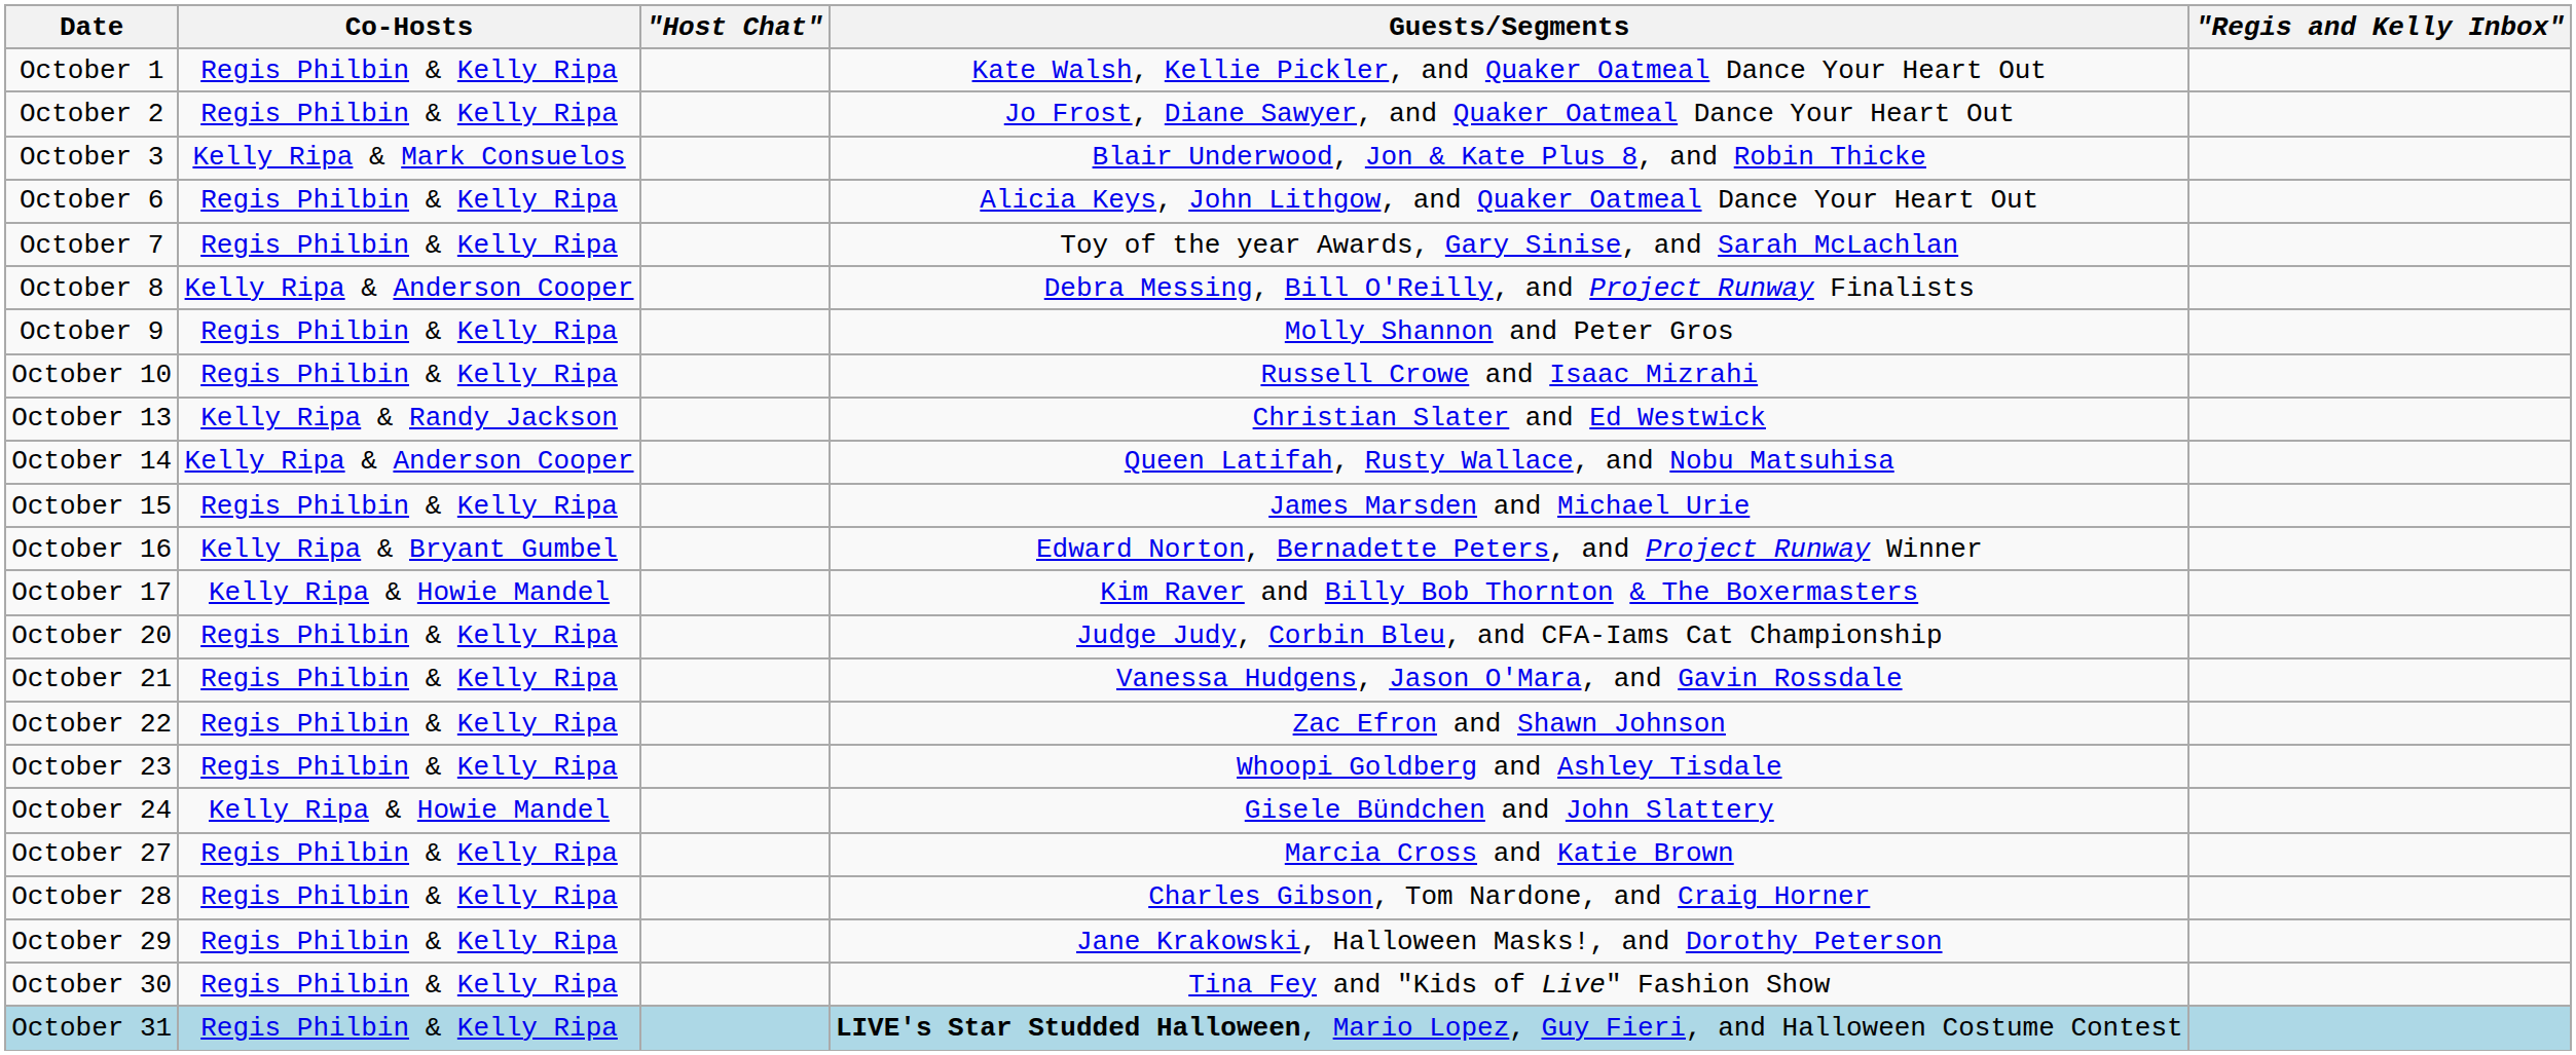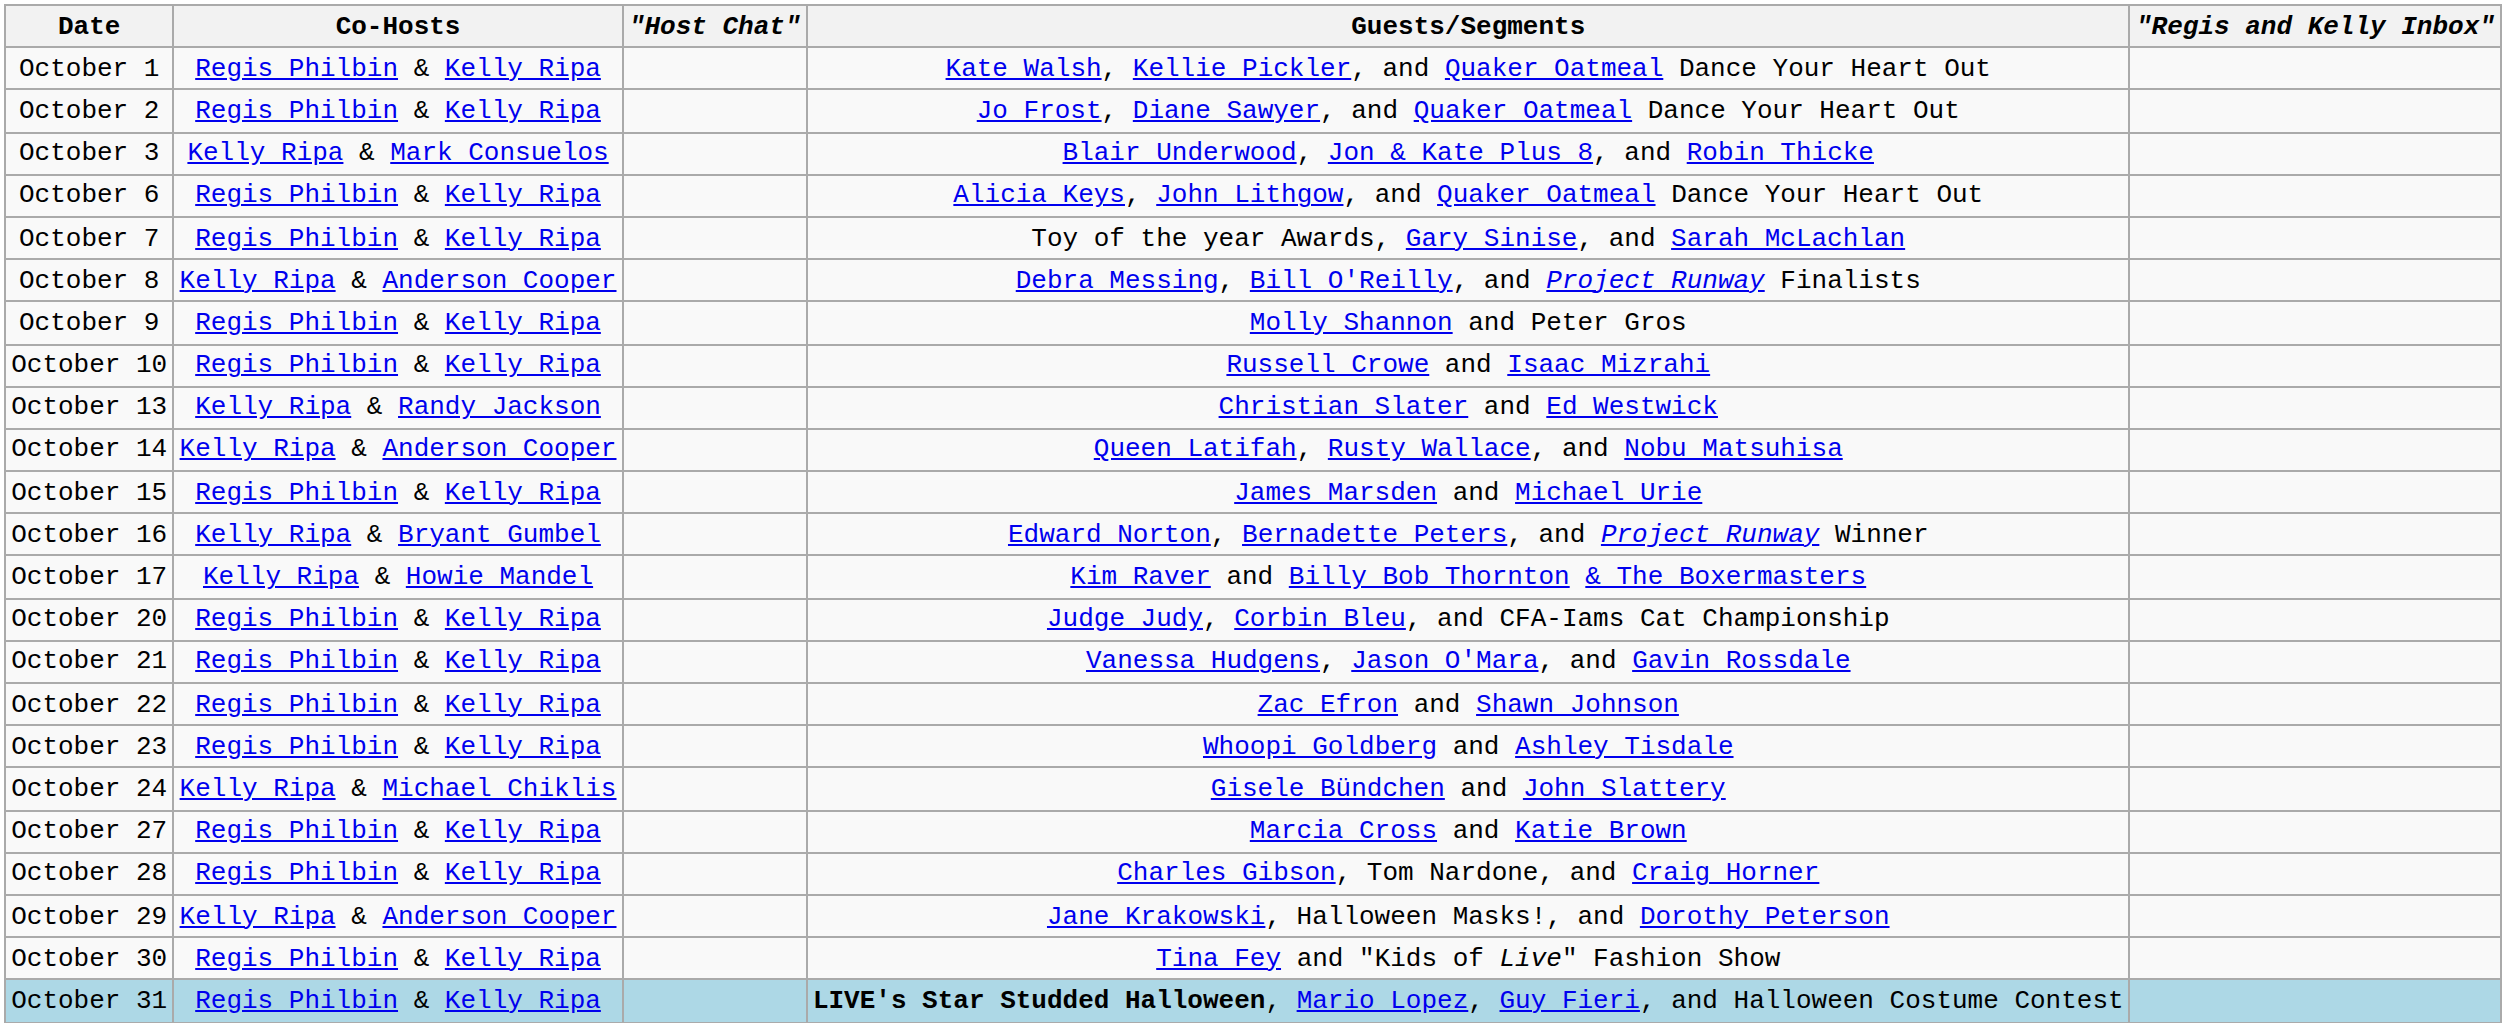October 24 | Co-Hosts: Kelly Ripa & Howie Mandel -> Kelly Ripa & Michael Chiklis
October 29 | Co-Hosts: Regis Philbin & Kelly Ripa -> Kelly Ripa & Anderson Cooper
